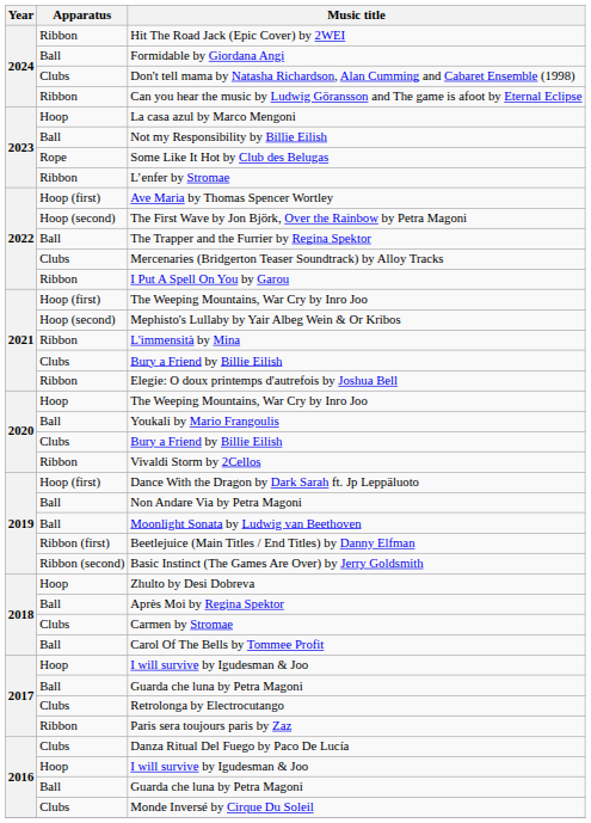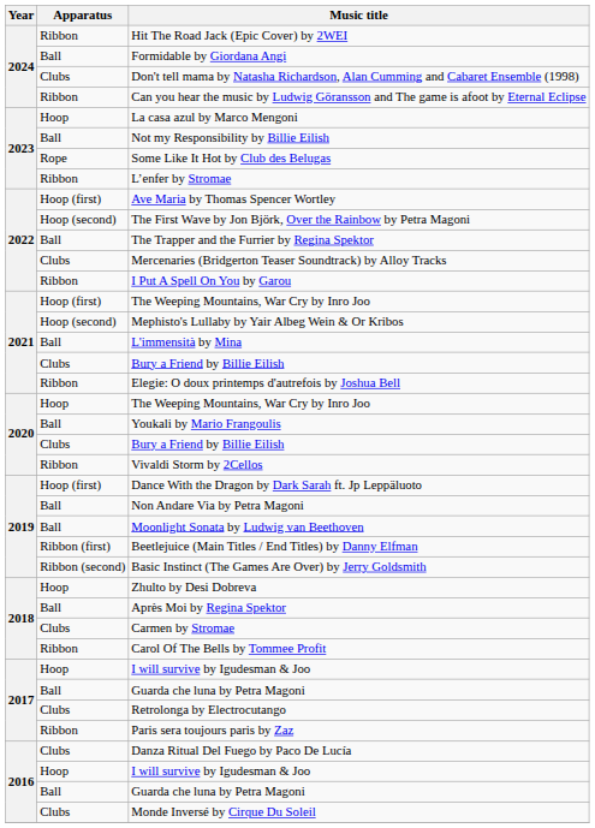L'immensità by Mina | Apparatus: Ribbon -> Ball
Carol Of The Bells by Tommee Profit | Apparatus: Ball -> Ribbon
